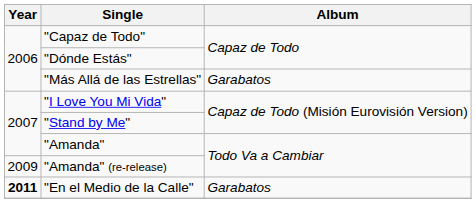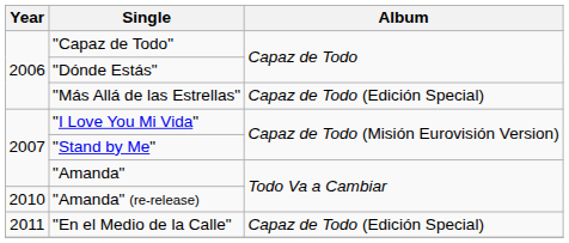"Más Allá de las Estrellas" | Album: Garabatos -> Capaz de Todo (Edición Special)
"Amanda" (re-release) | Year: 2009 -> 2010
"En el Medio de la Calle" | Year: bold -> normal
"En el Medio de la Calle" | Album: Garabatos -> Capaz de Todo (Edición Special)
